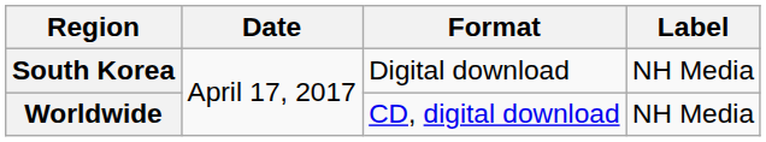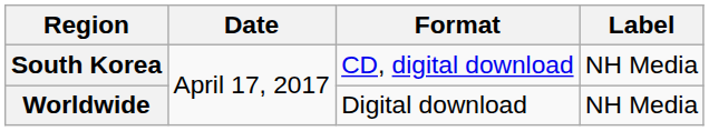South Korea | Format: Digital download -> CD, digital download
Worldwide | Format: CD, digital download -> Digital download
